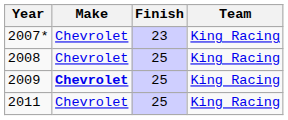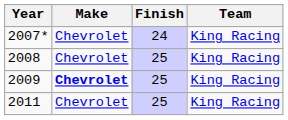2007* | Finish: 23 -> 24
